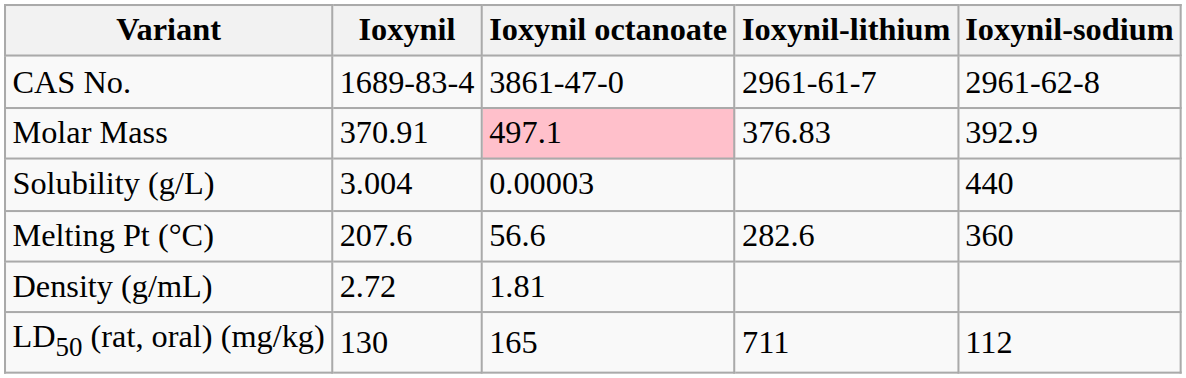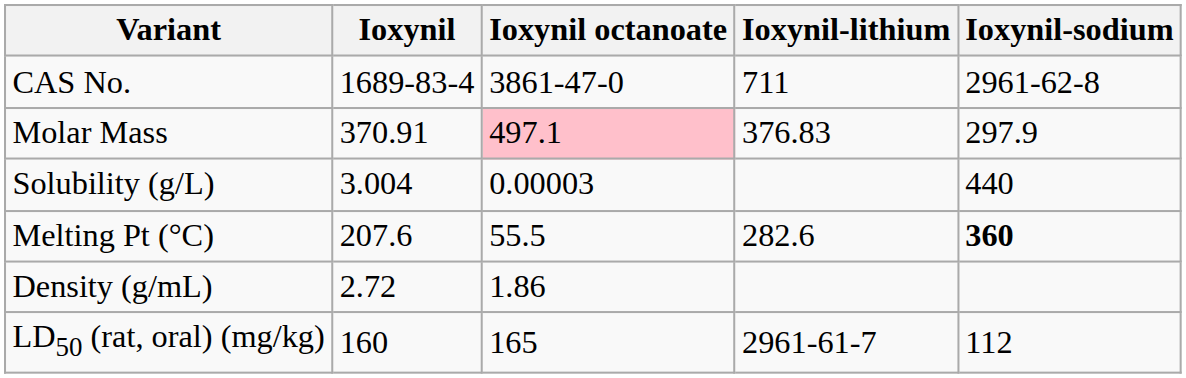CAS No. | Ioxynil-lithium: 2961-61-7 -> 711
Molar Mass | Ioxynil-sodium: 392.9 -> 297.9
Melting Pt (°C) | Ioxynil octanoate: 56.6 -> 55.5
Melting Pt (°C) | Ioxynil-sodium: normal -> bold
Density (g/mL) | Ioxynil octanoate: 1.81 -> 1.86
LD50 (rat, oral) (mg/kg) | Ioxynil: 130 -> 160
LD50 (rat, oral) (mg/kg) | Ioxynil-lithium: 711 -> 2961-61-7
